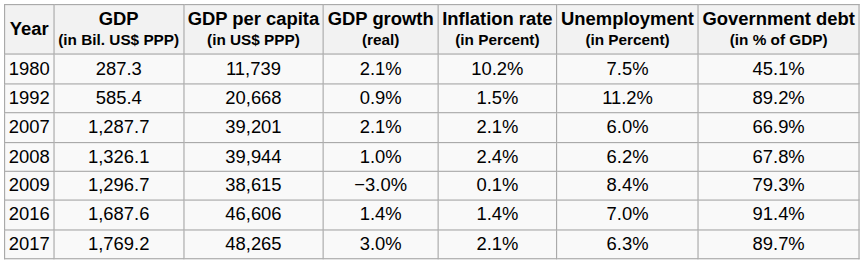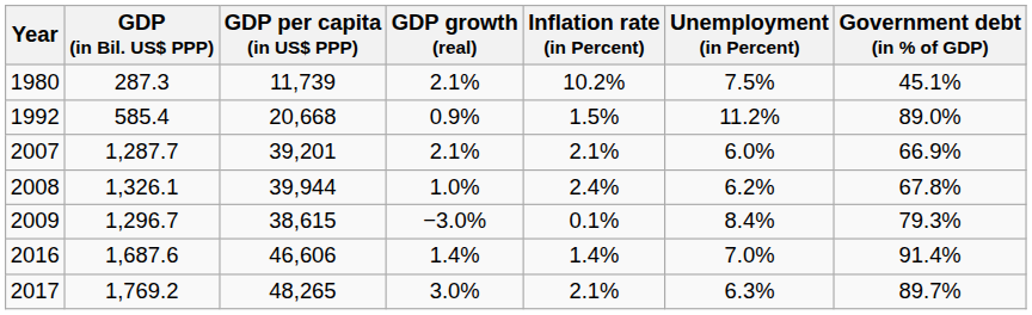1992 | Government debt (in % of GDP): 89.2% -> 89.0%
